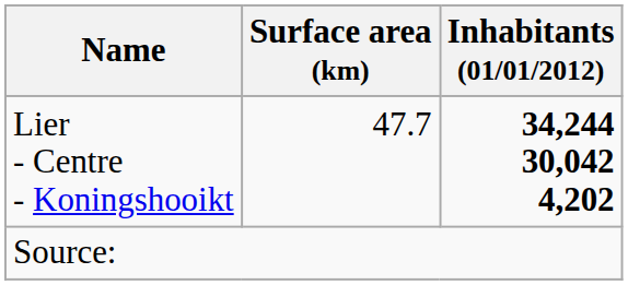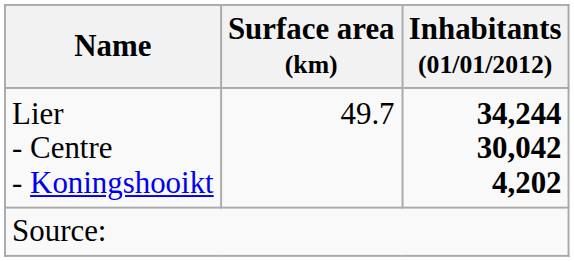Lier - Centre - Koningshooikt | Surface area (km): 47.7 -> 49.7
